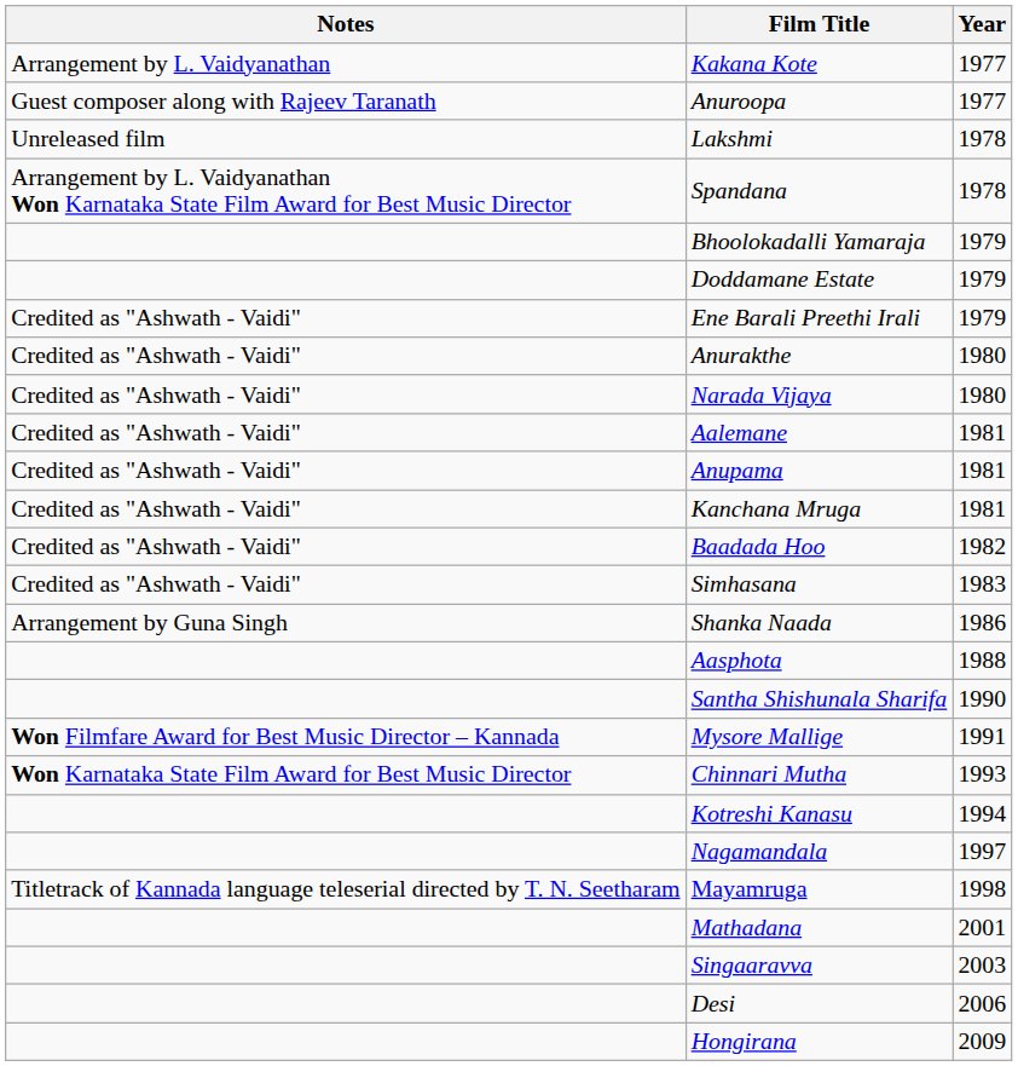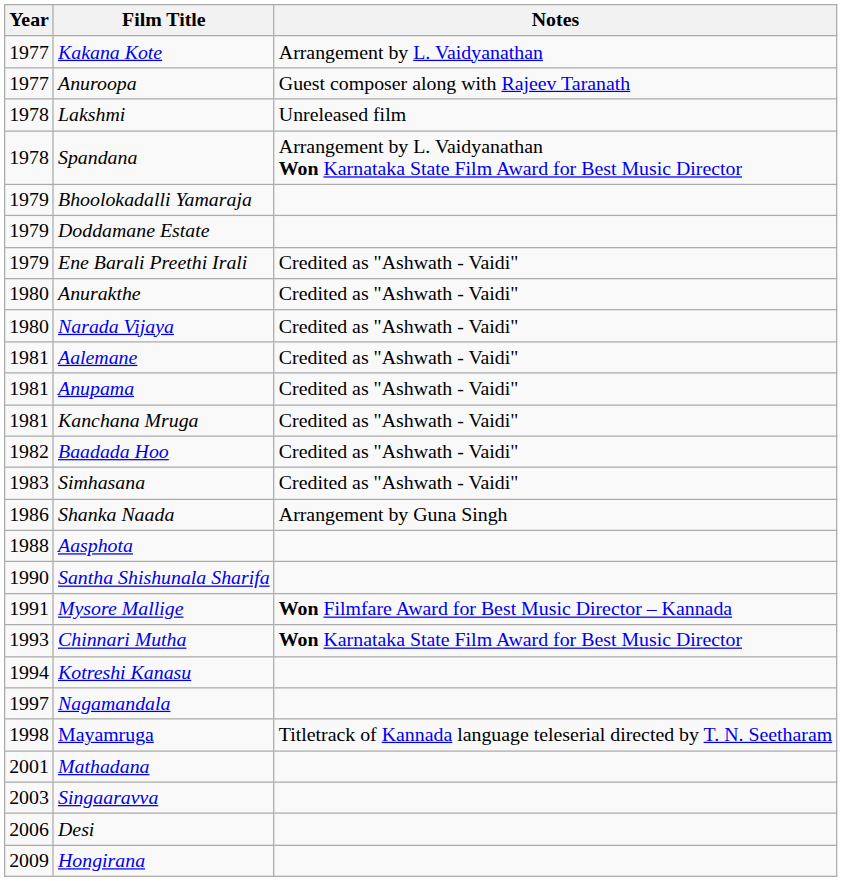columns swapped: Year <-> Notes
